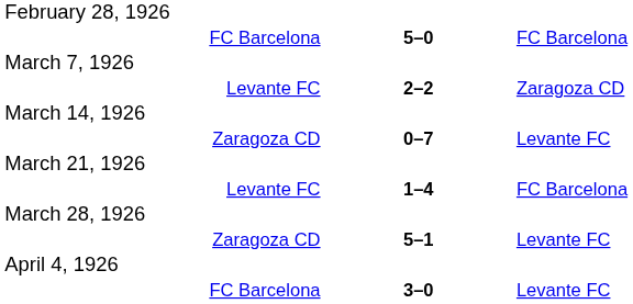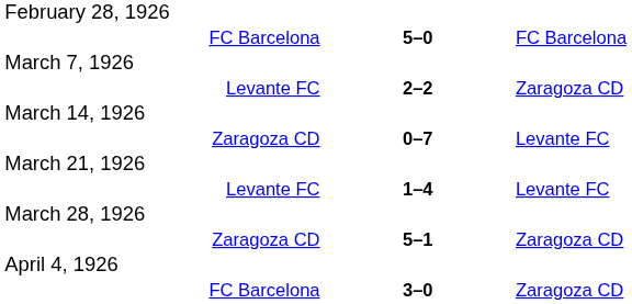Levante FC / 1–4 | column 3: FC Barcelona -> Levante FC
Zaragoza CD / 5–1 | column 3: Levante FC -> Zaragoza CD
FC Barcelona / 3–0 | column 3: Levante FC -> Zaragoza CD
